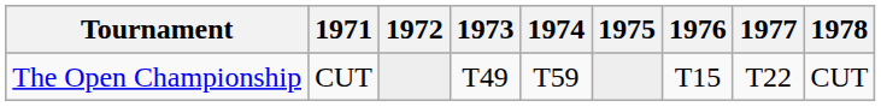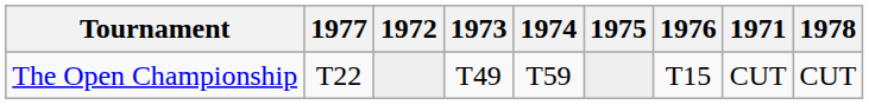columns swapped: 1971 <-> 1977
